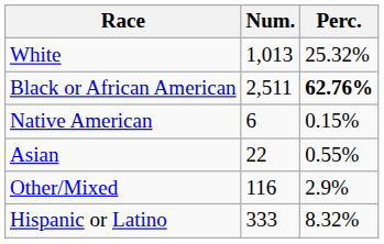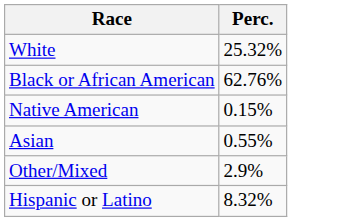- column: Num. | 1,013 | 2,511 | 6 | 22 | 116 | 333
Black or African American | Perc.: bold -> normal
